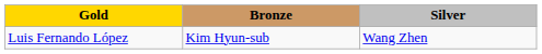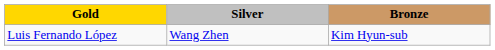columns swapped: Silver <-> Bronze
